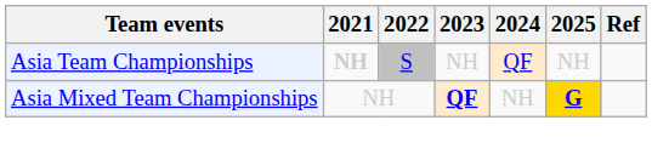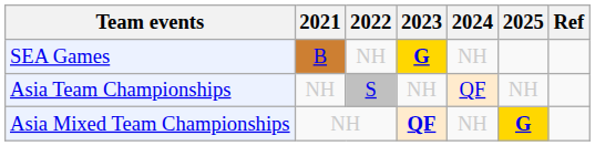+ row: SEA Games | B | NH | G | NH
Asia Team Championships | 2021: bold -> normal
